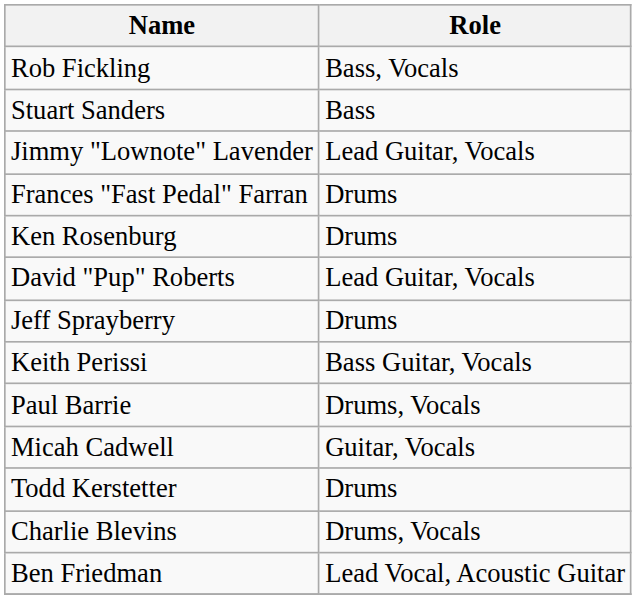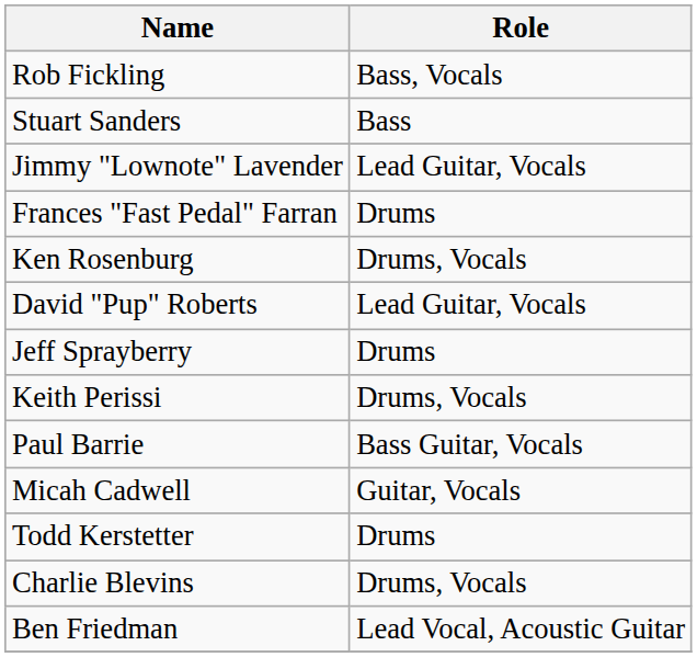Ken Rosenburg | Role: Drums -> Drums, Vocals
Keith Perissi | Role: Bass Guitar, Vocals -> Drums, Vocals
Paul Barrie | Role: Drums, Vocals -> Bass Guitar, Vocals
